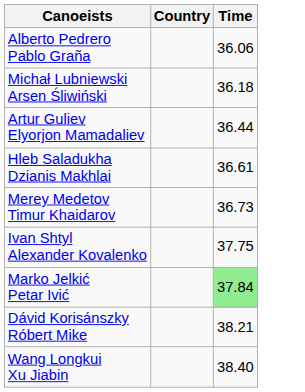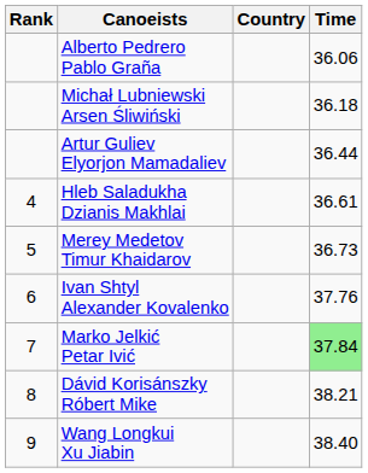+ column: Rank | 4 | 5 | 6 | 7 | 8 | 9
Ivan Shtyl Alexander Kovalenko | Time: 37.75 -> 37.76
